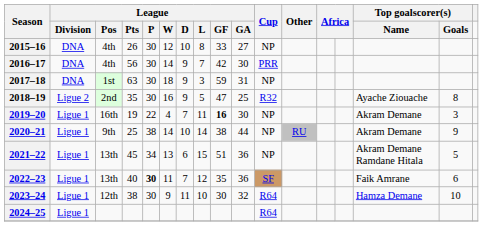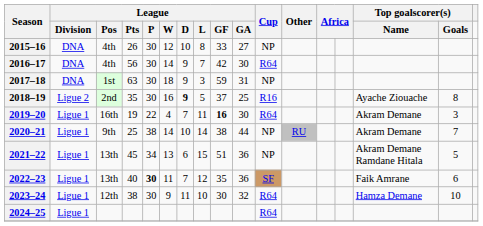2016–17 | Cup: PRR -> R64
2018–19 | League / D: normal -> bold
2018–19 | League / GF: 47 -> 37
2018–19 | Cup: R32 -> R16
2019–20 | Cup: NP -> R64
2020–21 | Top goalscorer(s) / Goals: 9 -> 7
